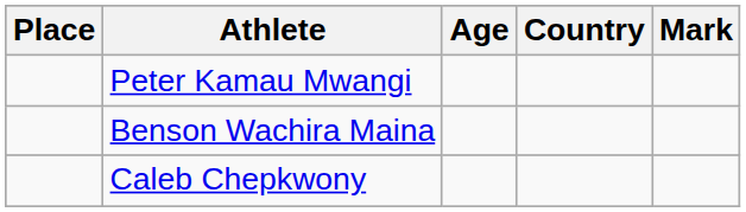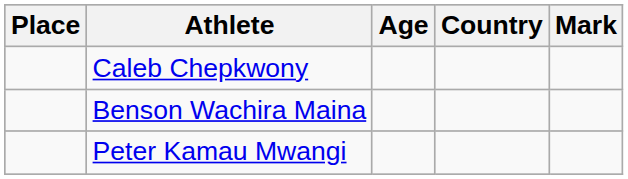rows swapped: Peter Kamau Mwangi <-> Caleb Chepkwony
